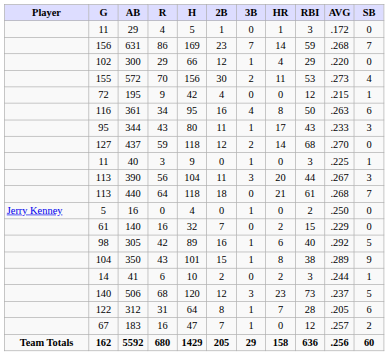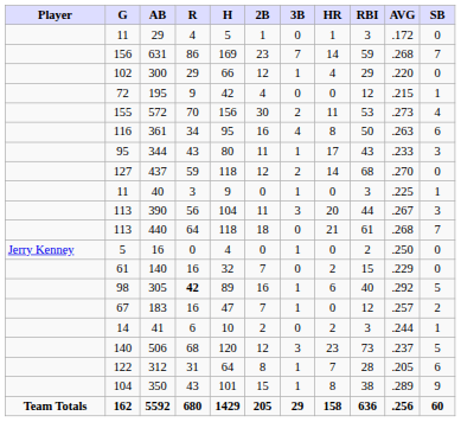rows swapped: 195 <-> 572
305 | R: normal -> bold
rows swapped: 183 <-> 350
